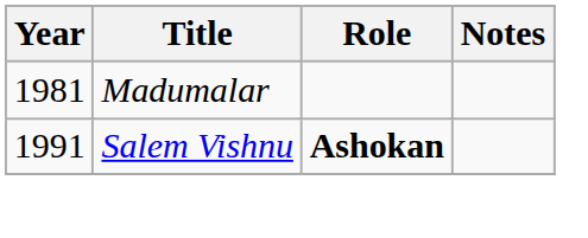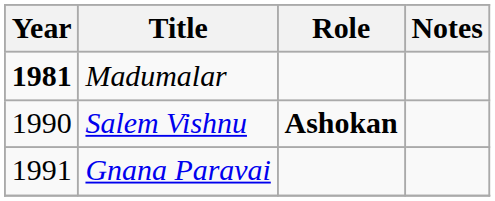Madumalar | Year: normal -> bold
Salem Vishnu | Year: 1991 -> 1990
+ row: 1991 | Gnana Paravai
